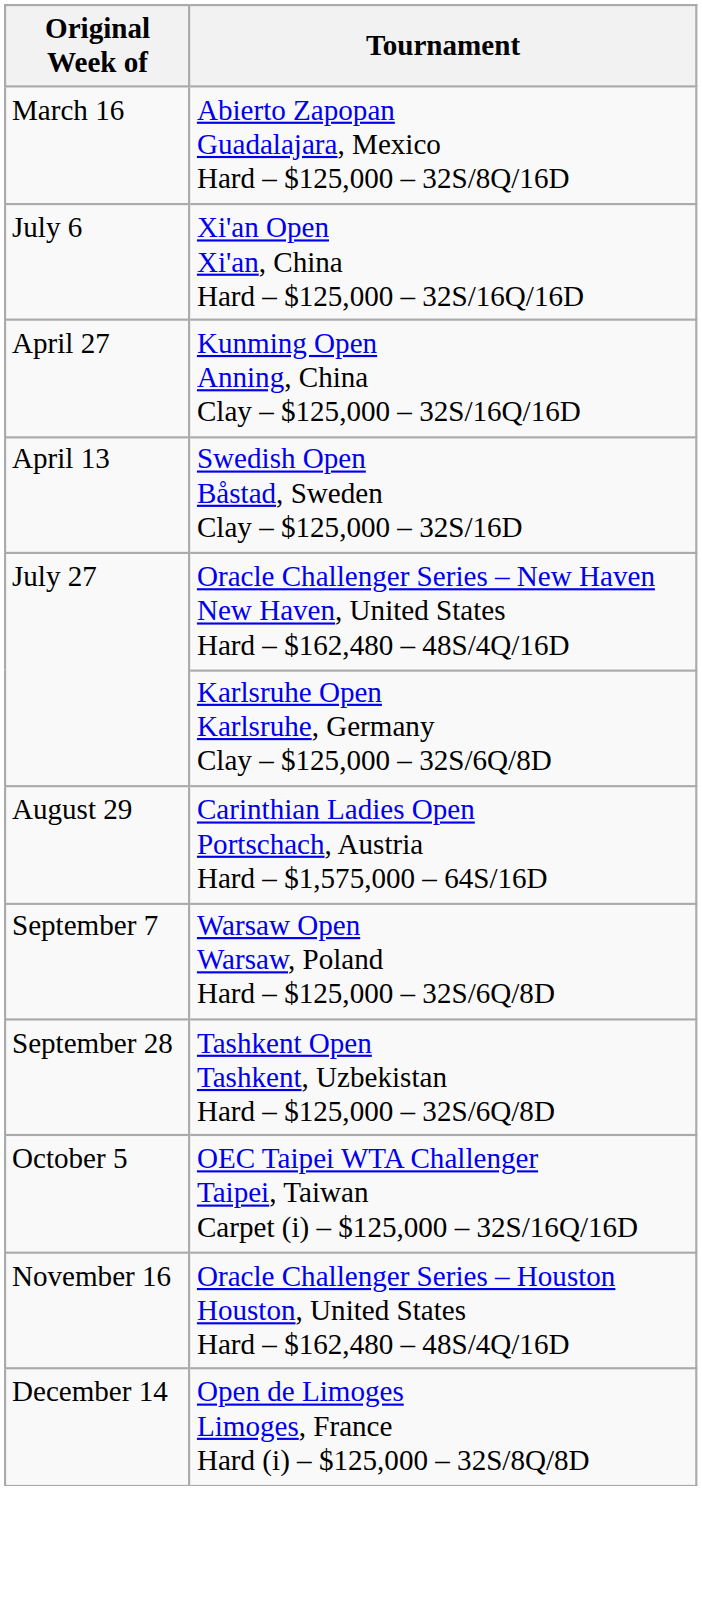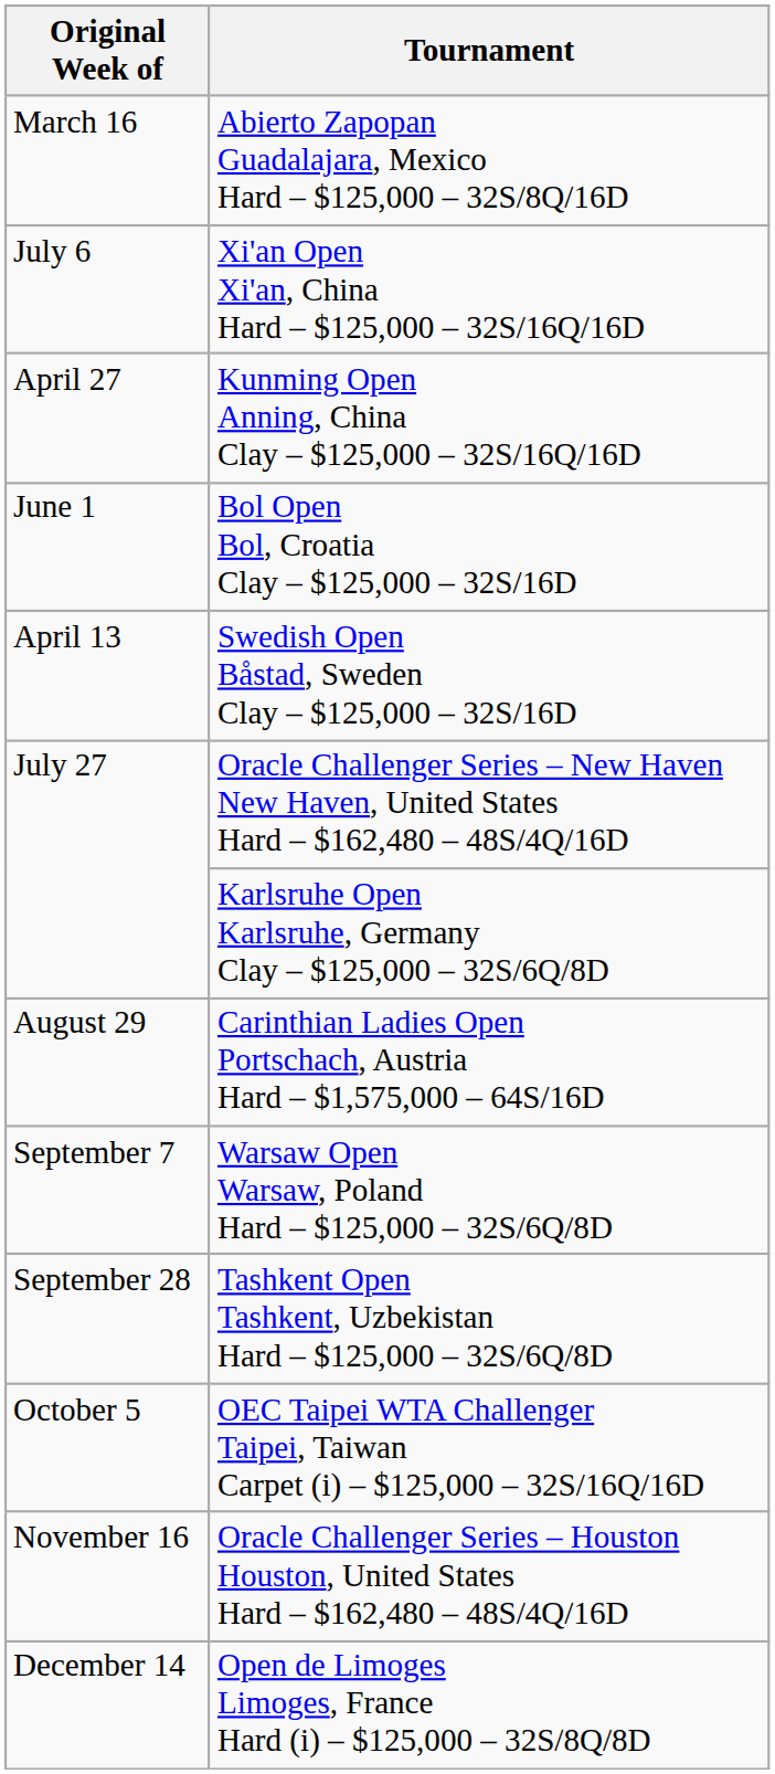+ row: June 1 | Bol Open Bol, Croatia Clay – $125,000 – 32S/16D
